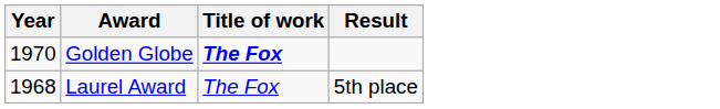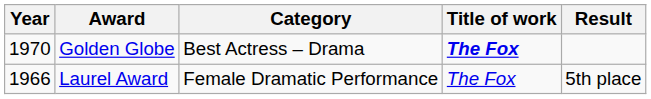+ column: Category | Best Actress – Drama | Female Dramatic Performance
Laurel Award | Year: 1968 -> 1966
